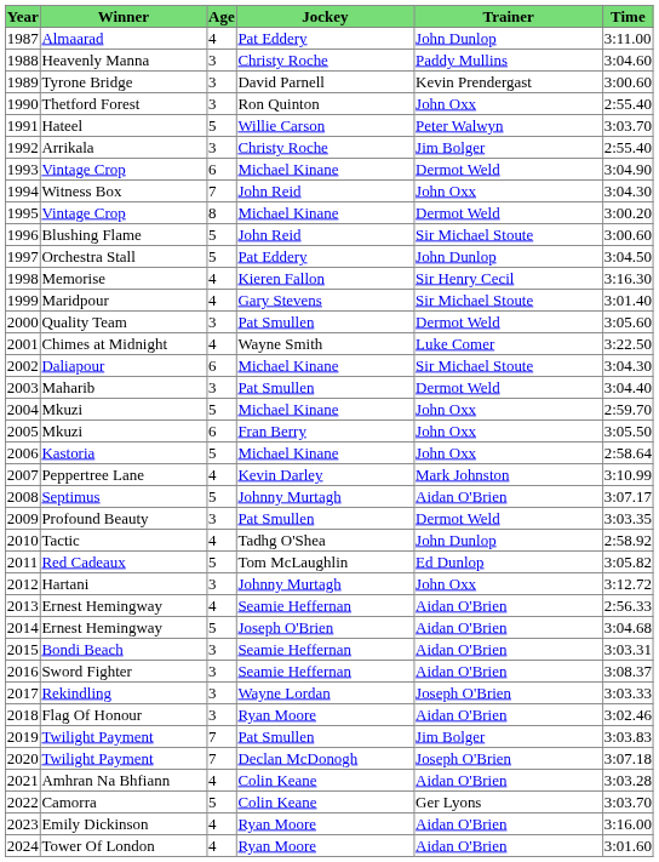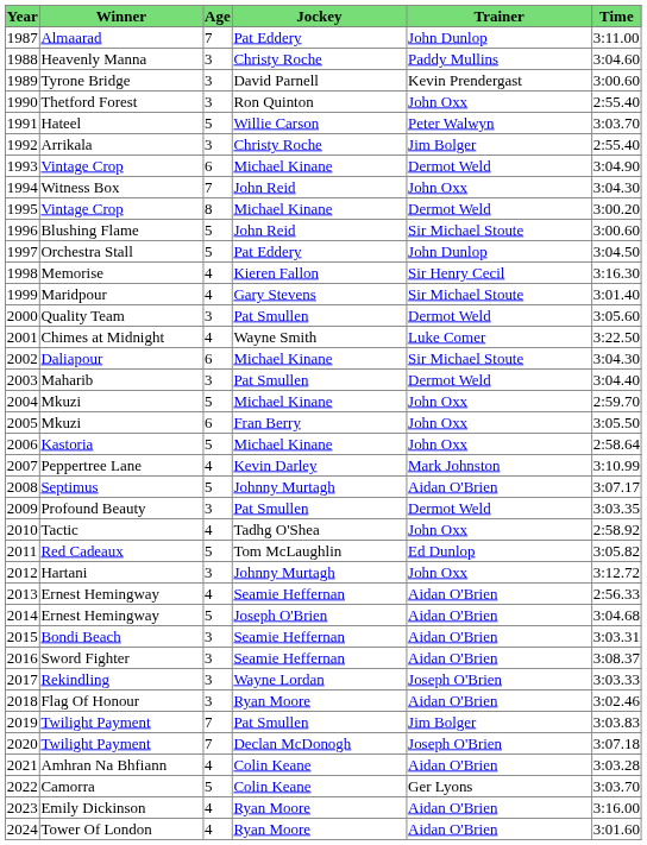1987 | Age: 4 -> 7
2010 | Trainer: John Dunlop -> John Oxx
